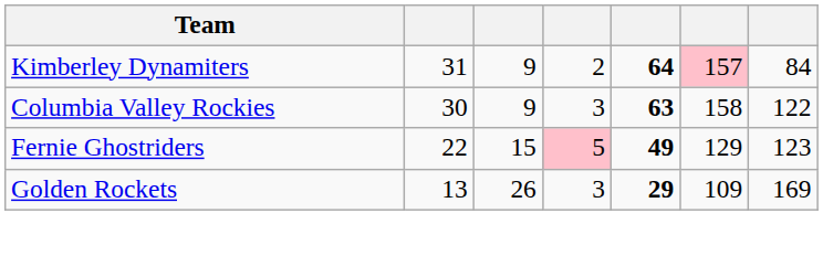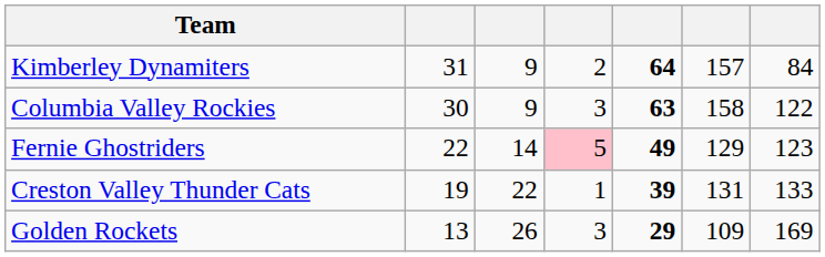Kimberley Dynamiters | column 6: pink background -> no background
Fernie Ghostriders | column 3: 15 -> 14
+ row: Creston Valley Thunder Cats | 19 | 22 | 1 | 39 | 131 | 133
